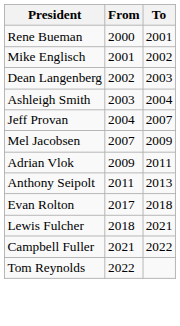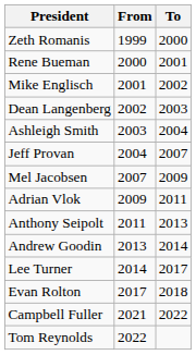+ row: Zeth Romanis | 1999 | 2000
+ row: Andrew Goodin | 2013 | 2014
+ row: Lee Turner | 2014 | 2017
- row: Lewis Fulcher | 2018 | 2021
